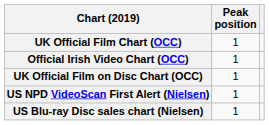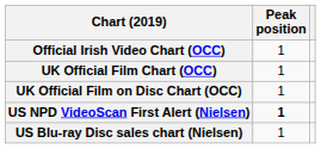rows swapped: Official Irish Video Chart (OCC) <-> UK Official Film Chart (OCC)
US NPD VideoScan First Alert (Nielsen) | Peak position: normal -> bold
